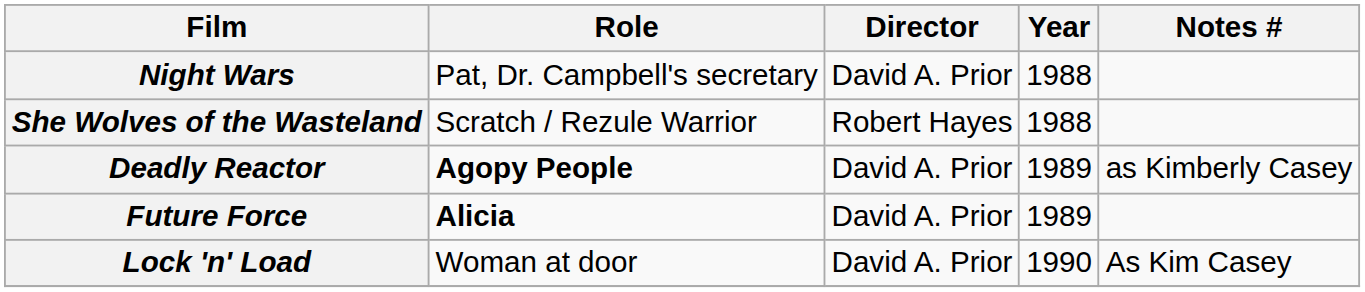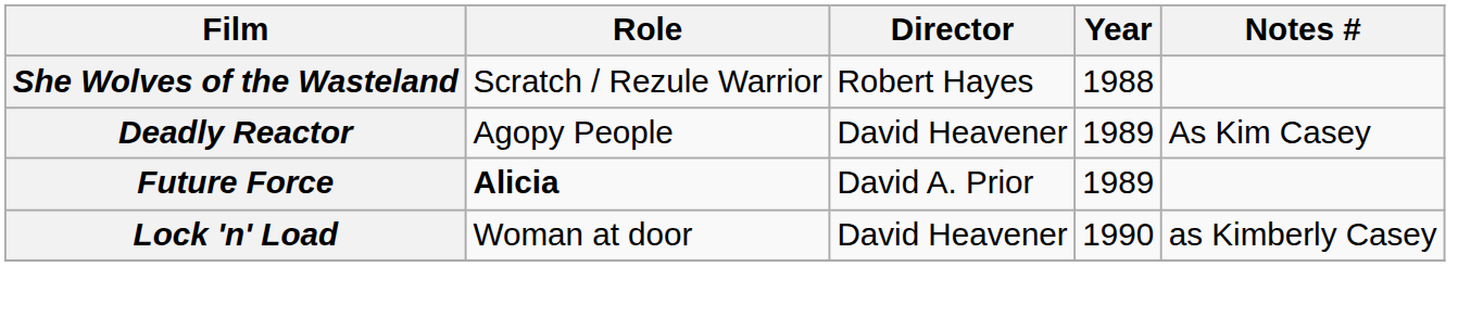- row: Night Wars | Pat, Dr. Campbell's secretary | David A. Prior | 1988
Deadly Reactor | Role: bold -> normal
Deadly Reactor | Director: David A. Prior -> David Heavener
Deadly Reactor | Notes #: as Kimberly Casey -> As Kim Casey
Lock 'n' Load | Director: David A. Prior -> David Heavener
Lock 'n' Load | Notes #: As Kim Casey -> as Kimberly Casey
